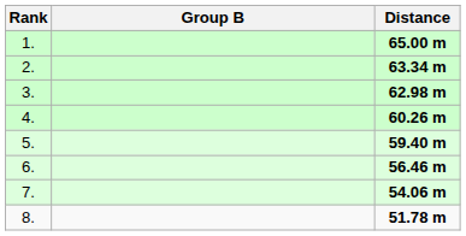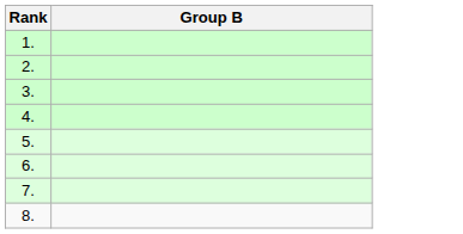- column: Distance | 65.00 m | 63.34 m | 62.98 m | 60.26 m | 59.40 m | 56.46 m | 54.06 m | 51.78 m
